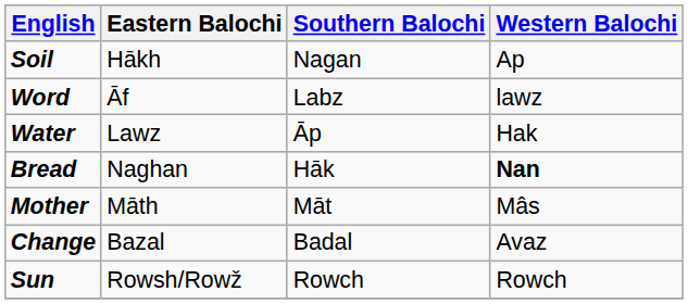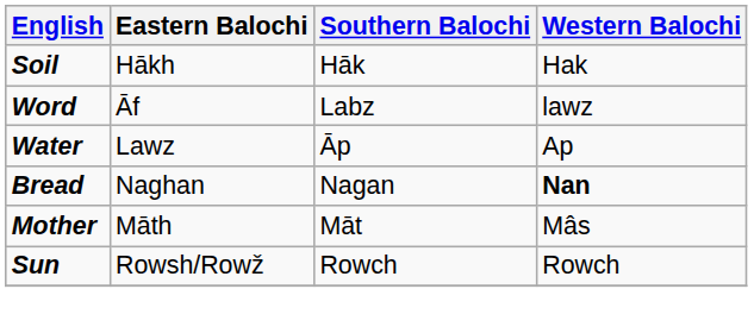Soil | Southern Balochi: Nagan -> Hāk
Soil | Western Balochi: Ap -> Hak
Water | Western Balochi: Hak -> Ap
Bread | Southern Balochi: Hāk -> Nagan
- row: Change | Bazal | Badal | Avaz
